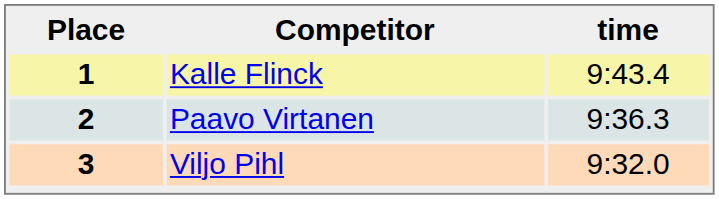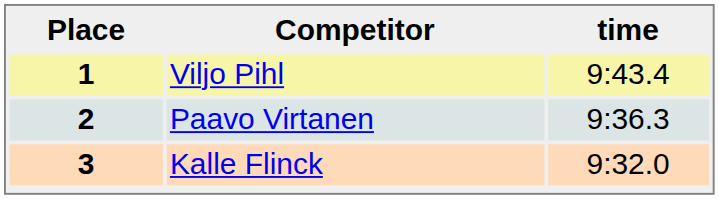1 | Competitor: Kalle Flinck -> Viljo Pihl
3 | Competitor: Viljo Pihl -> Kalle Flinck
